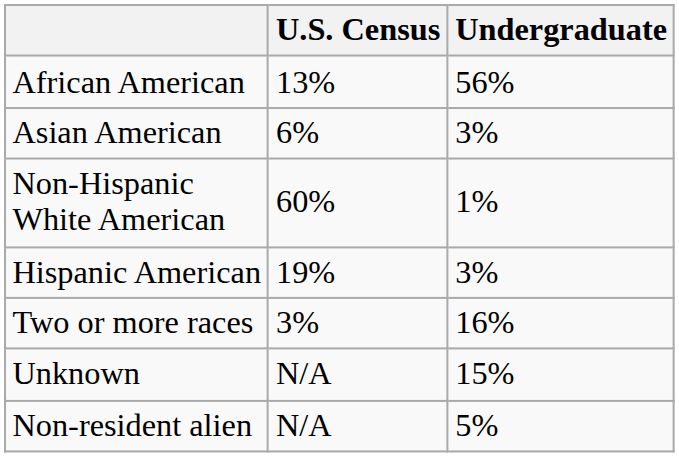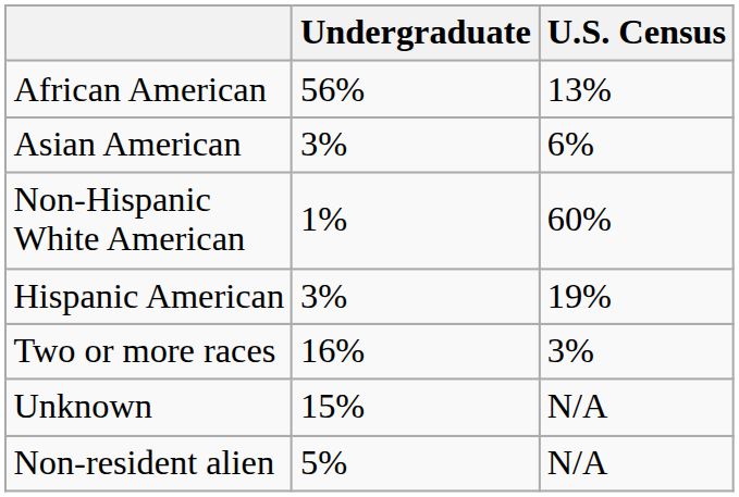columns swapped: Undergraduate <-> U.S. Census
